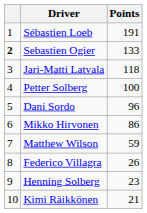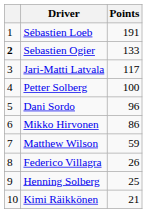Jari-Matti Latvala | Points: 118 -> 117
Henning Solberg | Points: 23 -> 25
